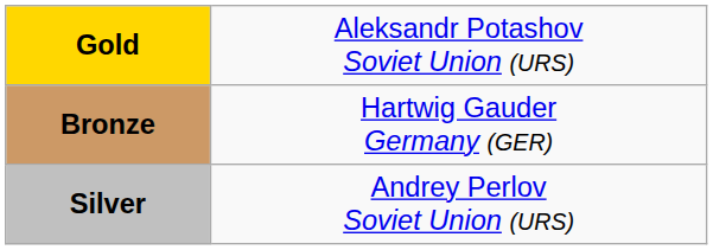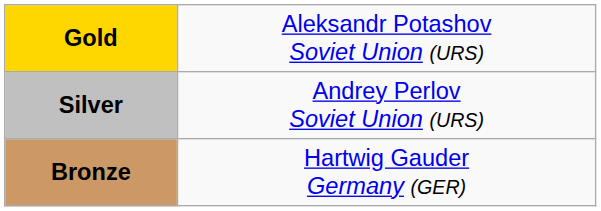rows swapped: Silver <-> Bronze
